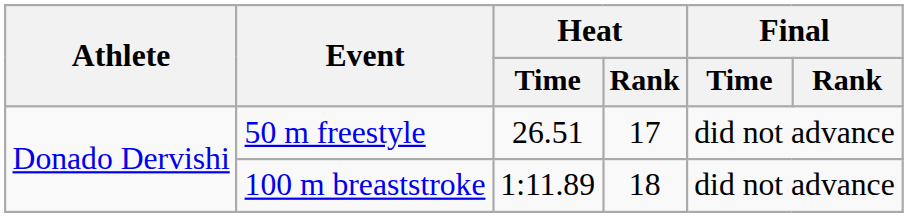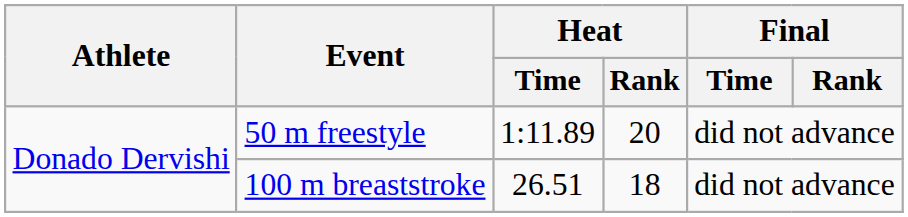50 m freestyle | Heat / Time: 26.51 -> 1:11.89
50 m freestyle | Heat / Rank: 17 -> 20
100 m breaststroke | Heat / Time: 1:11.89 -> 26.51
